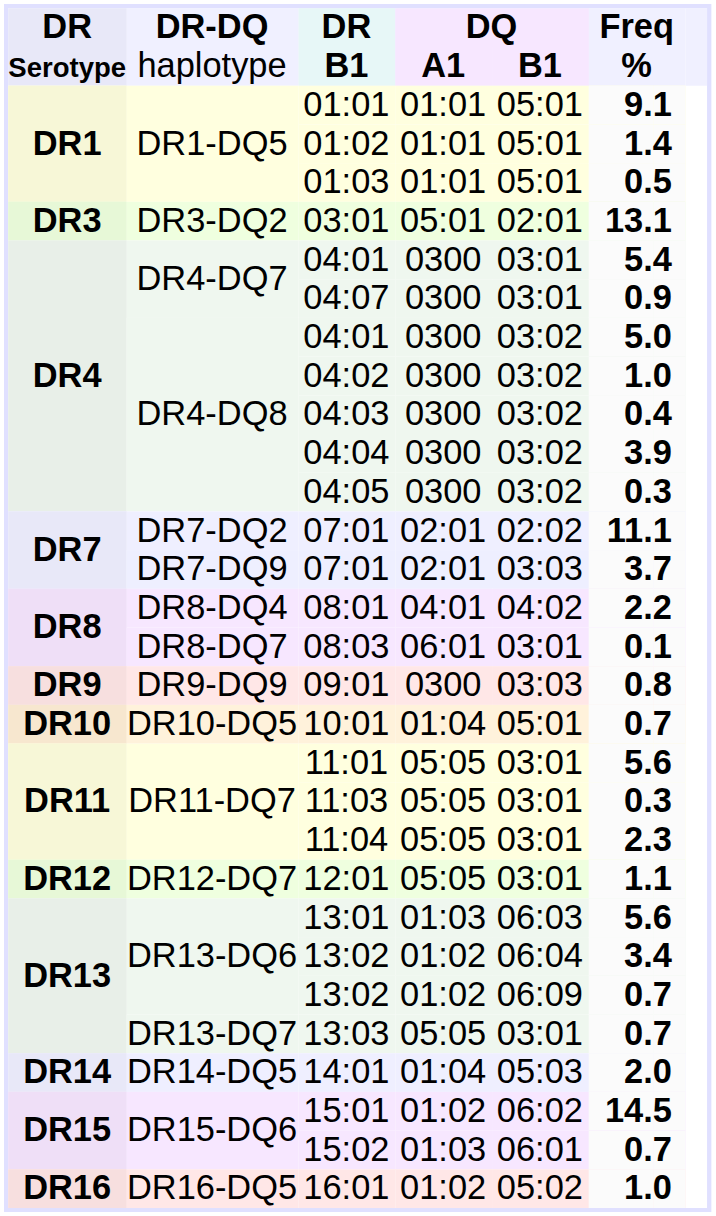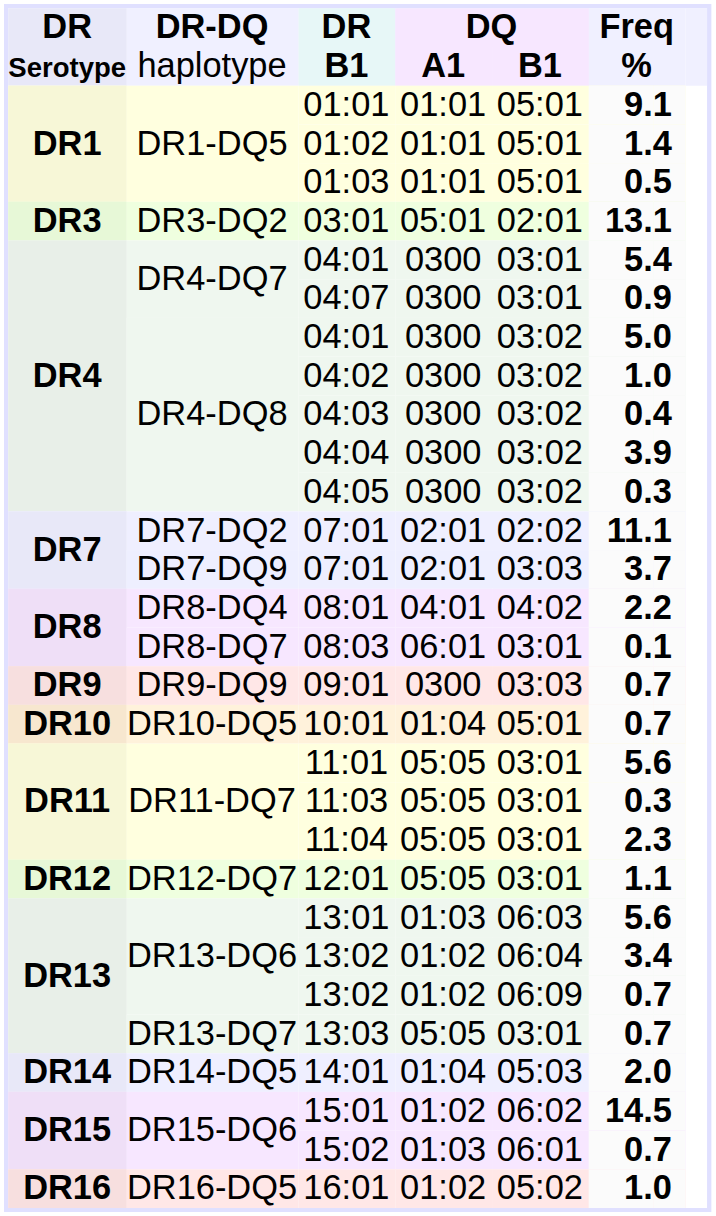09:01 | column 7: 8 -> 7
